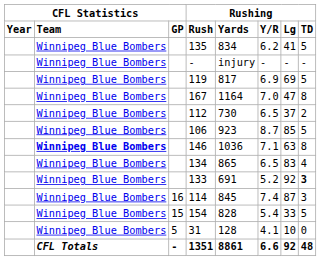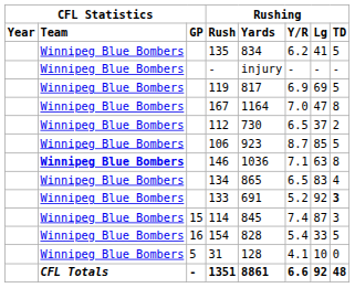114 | column 3: 16 -> 15
154 | column 3: 15 -> 16
